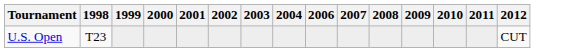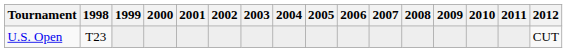+ column: 2005
